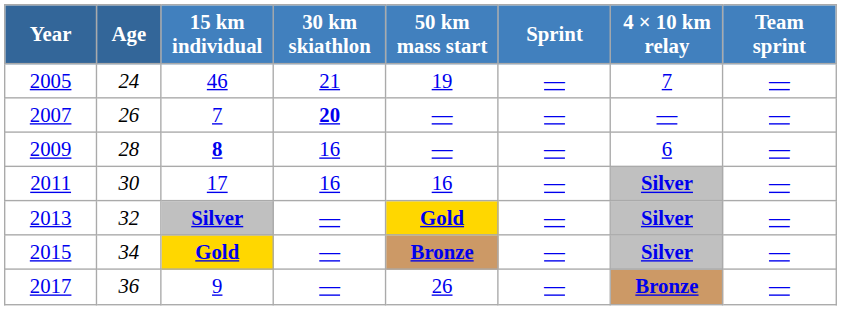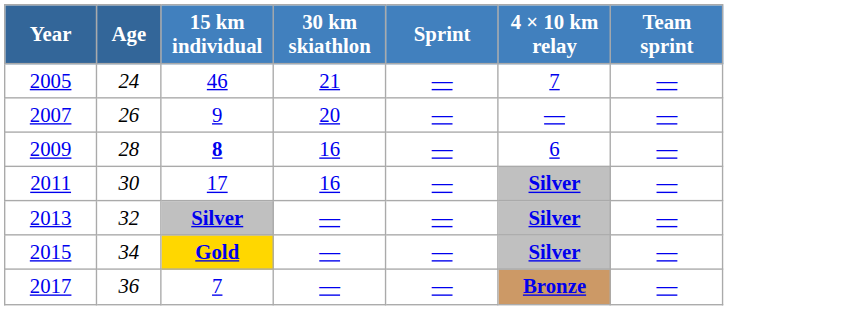- column: 50 km mass start | 19 | — | — | 16 | Gold | Bronze | 26
2007 | 15 km individual: 7 -> 9
2007 | 30 km skiathlon: bold -> normal
2017 | 15 km individual: 9 -> 7
